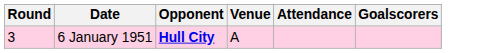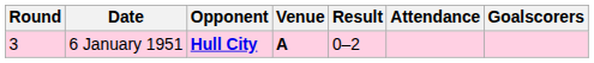+ column: Result | 0–2
6 January 1951 | Venue: normal -> bold
